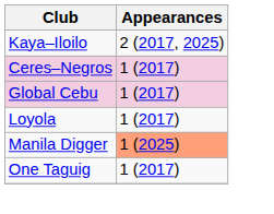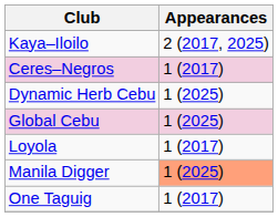+ row: Dynamic Herb Cebu | 1 (2025)
Global Cebu | Appearances: 1 (2017) -> 1 (2025)
